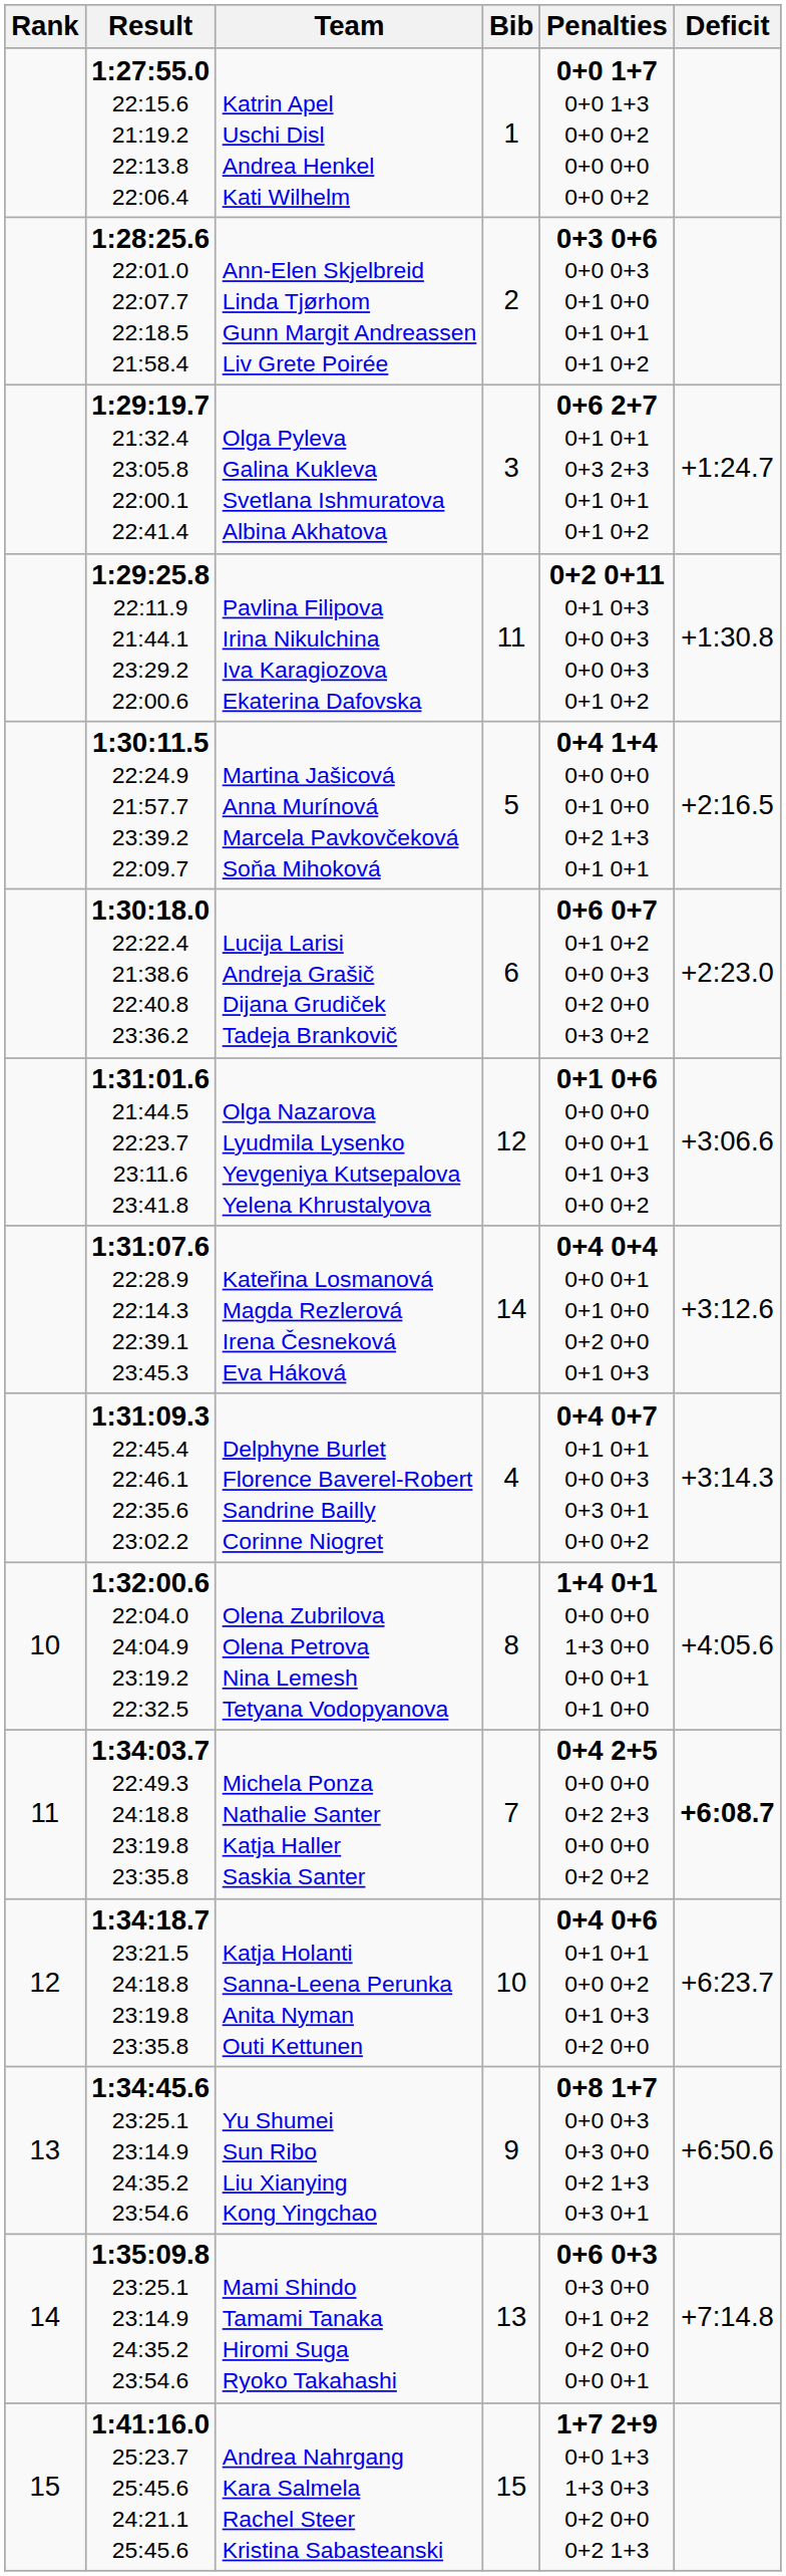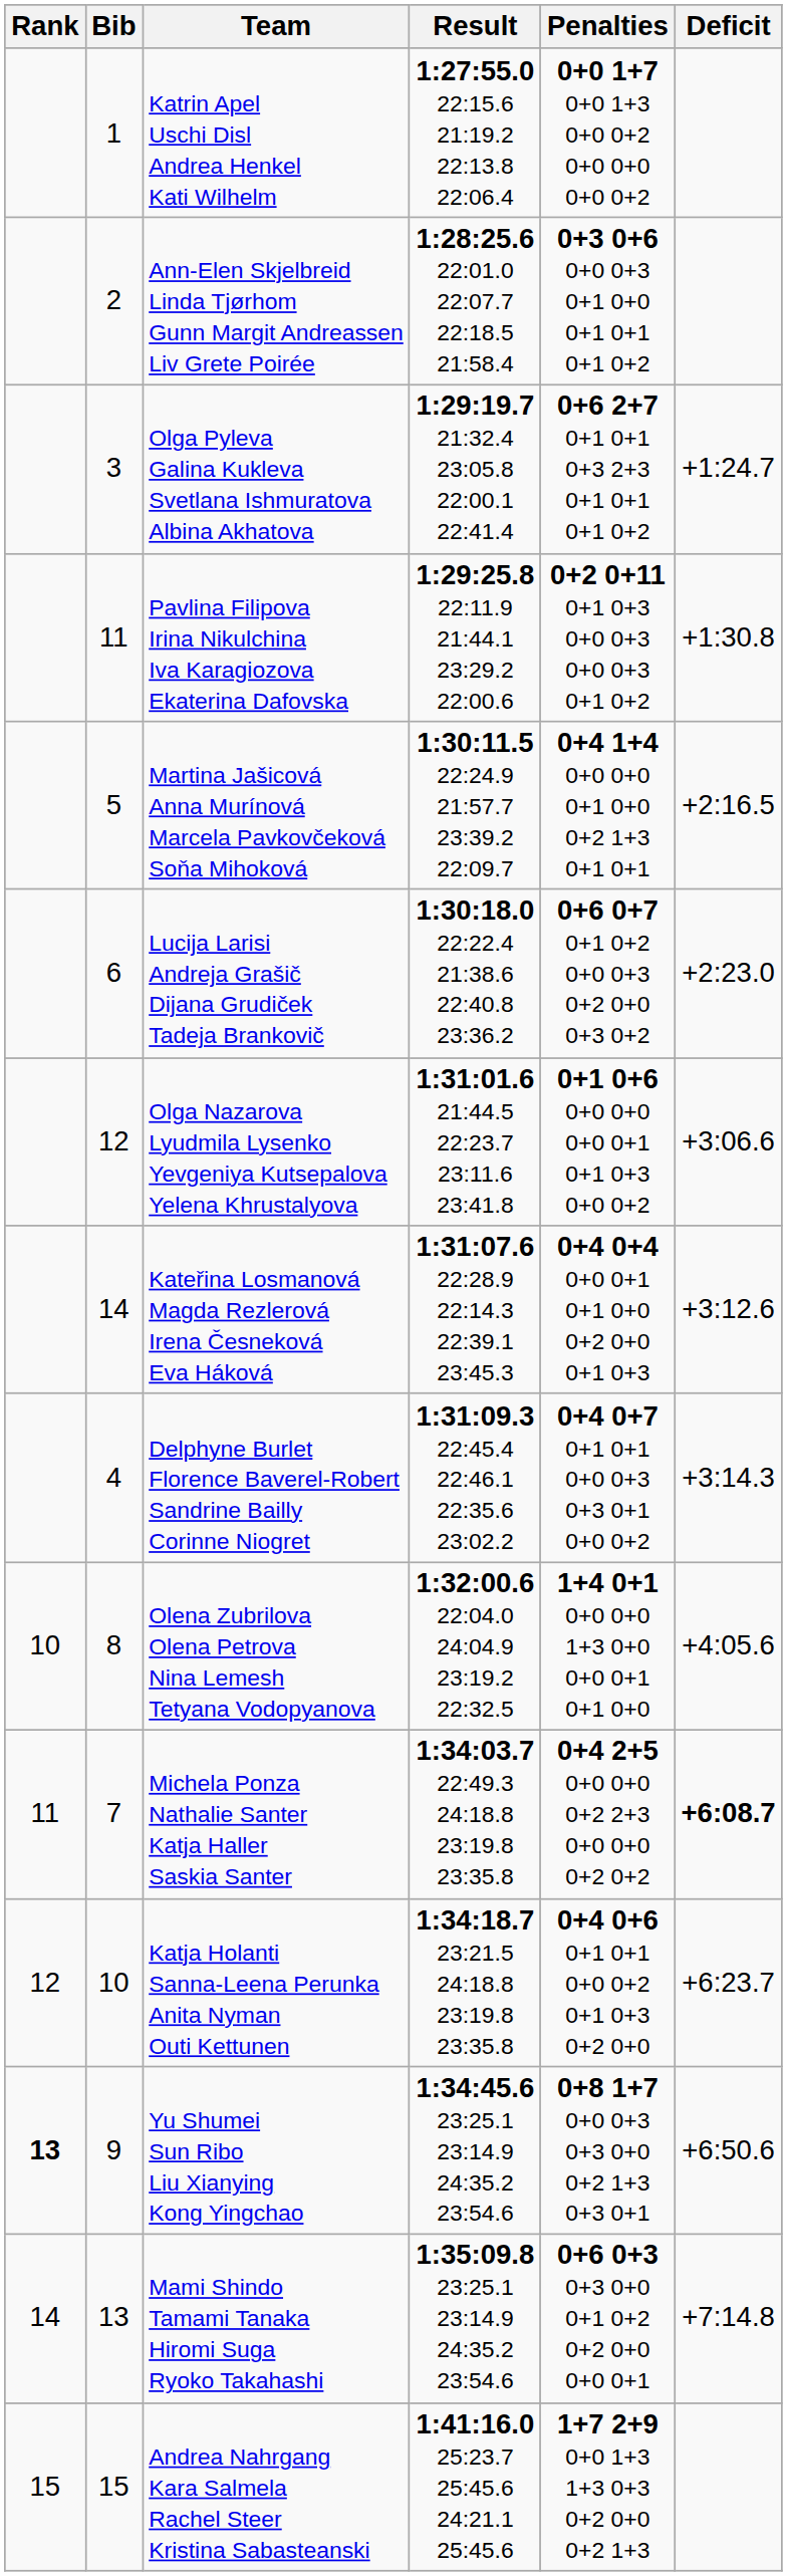columns swapped: Bib <-> Result
Yu Shumei Sun Ribo Liu Xianying Kong Yingchao | Rank: normal -> bold
